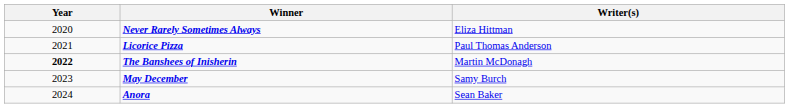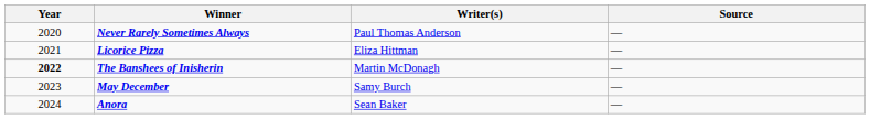+ column: Source | — | — | — | — | —
Never Rarely Sometimes Always | Writer(s): Eliza Hittman -> Paul Thomas Anderson
Licorice Pizza | Writer(s): Paul Thomas Anderson -> Eliza Hittman
